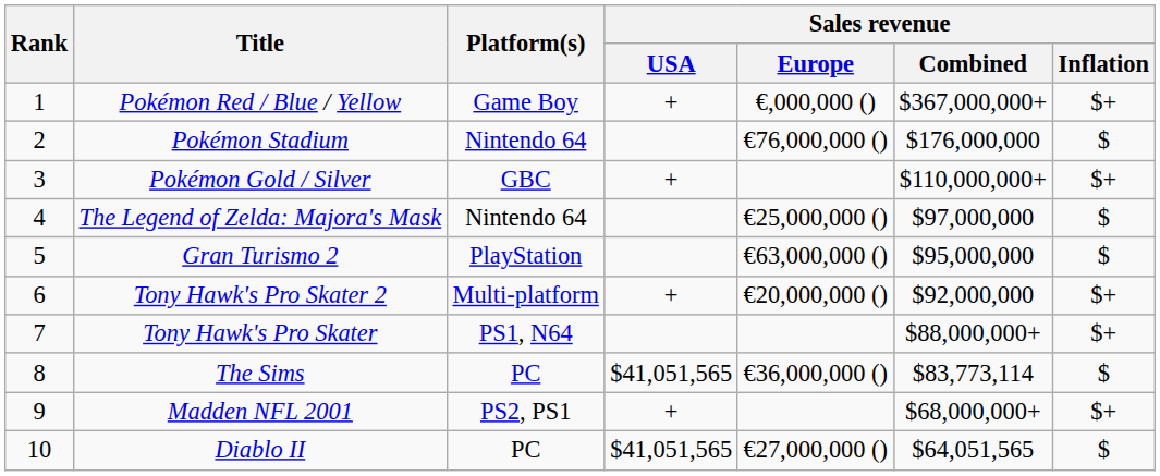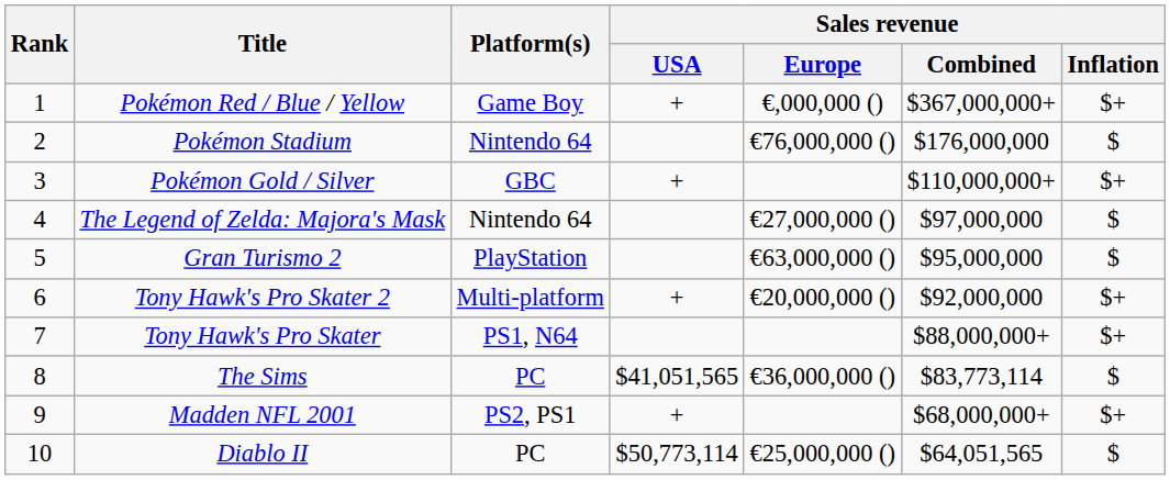The Legend of Zelda: Majora's Mask | Sales revenue / Europe: €25,000,000 () -> €27,000,000 ()
Diablo II | Sales revenue / USA: $41,051,565 -> $50,773,114
Diablo II | Sales revenue / Europe: €27,000,000 () -> €25,000,000 ()
